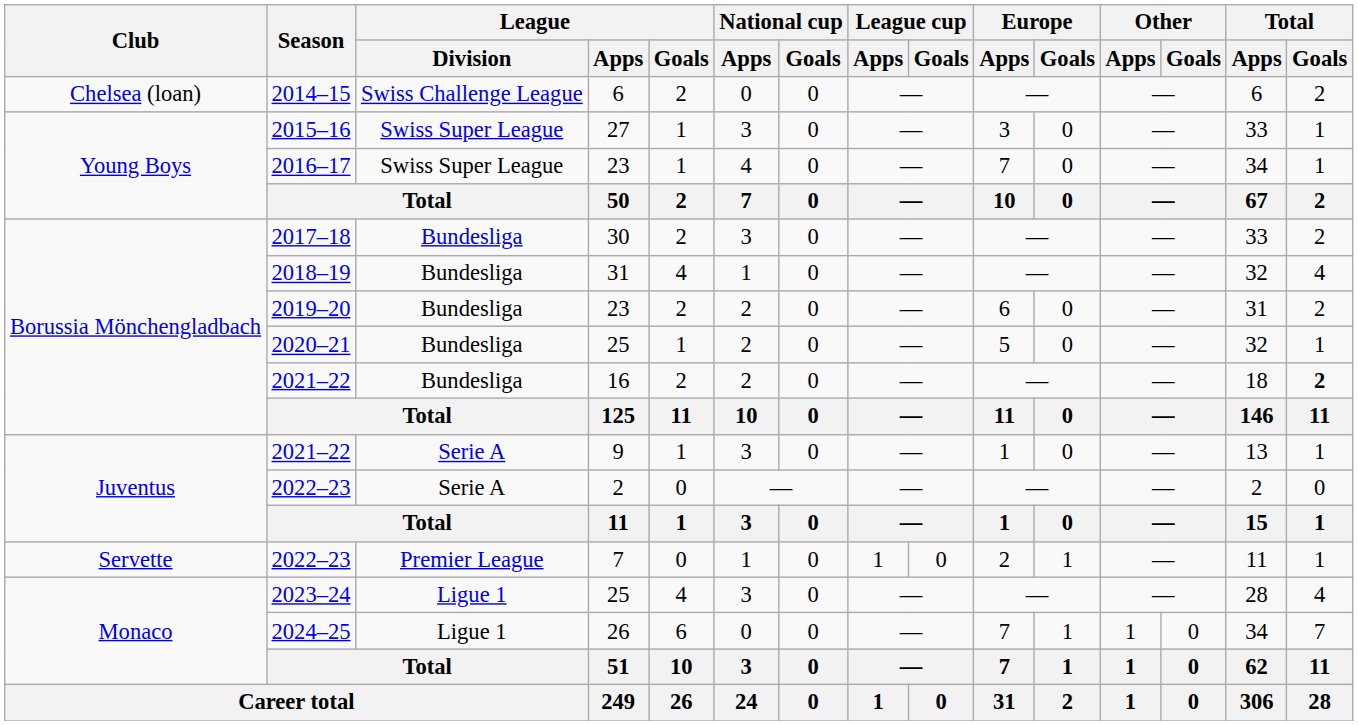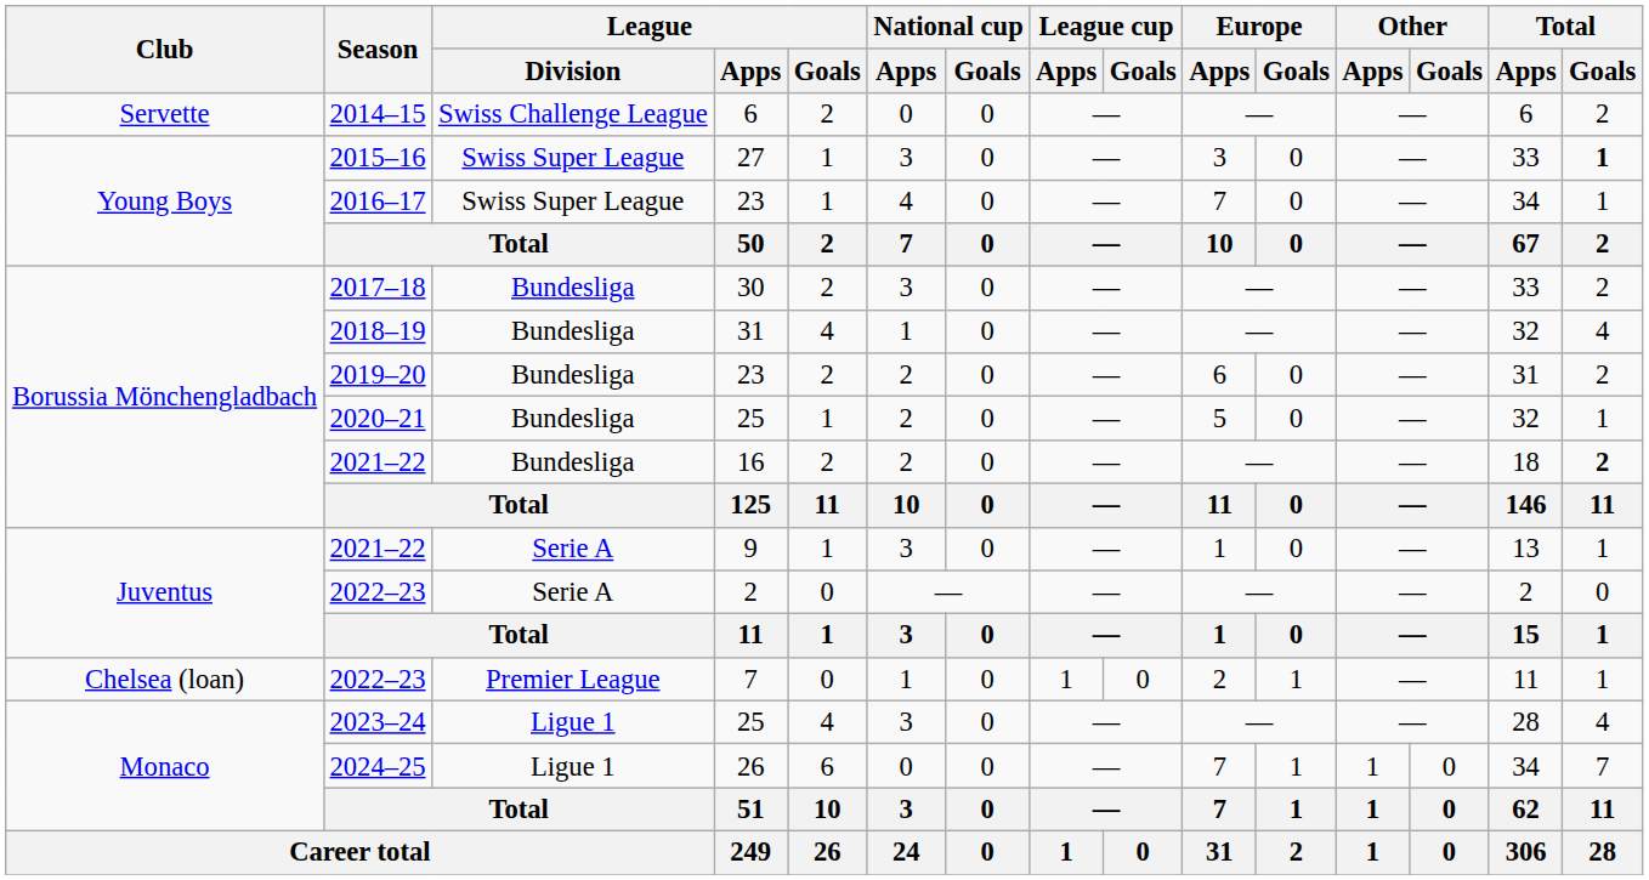2014–15 | Club: Chelsea (loan) -> Servette
2015–16 | Total / Goals: normal -> bold
2022–23 / 7 | Club: Servette -> Chelsea (loan)
